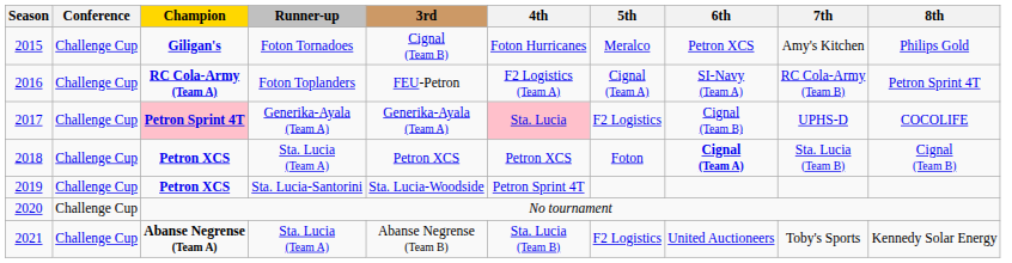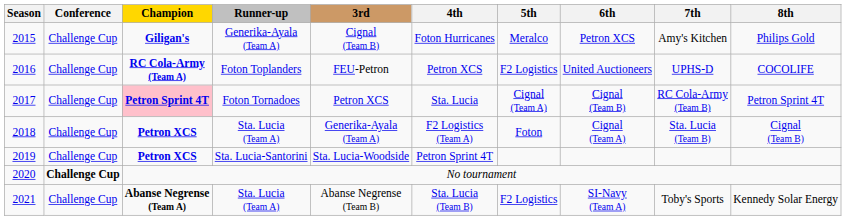2015 | Runner-up: Foton Tornadoes -> Generika-Ayala (Team A)
2016 | 4th: F2 Logistics (Team A) -> Petron XCS
2016 | 5th: Cignal (Team A) -> F2 Logistics
2016 | 6th: SI-Navy (Team A) -> United Auctioneers
2016 | 7th: RC Cola-Army (Team B) -> UPHS-D
2016 | 8th: Petron Sprint 4T -> COCOLIFE
2017 | Runner-up: Generika-Ayala (Team A) -> Foton Tornadoes
2017 | 3rd: Generika-Ayala (Team A) -> Petron XCS
2017 | 4th: pink background -> no background
2017 | 5th: F2 Logistics -> Cignal (Team A)
2017 | 7th: UPHS-D -> RC Cola-Army (Team B)
2017 | 8th: COCOLIFE -> Petron Sprint 4T
2018 | 3rd: Petron XCS -> Generika-Ayala (Team A)
2018 | 4th: Petron XCS -> F2 Logistics (Team A)
2018 | 6th: bold -> normal
2020 | Conference: normal -> bold
2021 | 6th: United Auctioneers -> SI-Navy (Team A)
